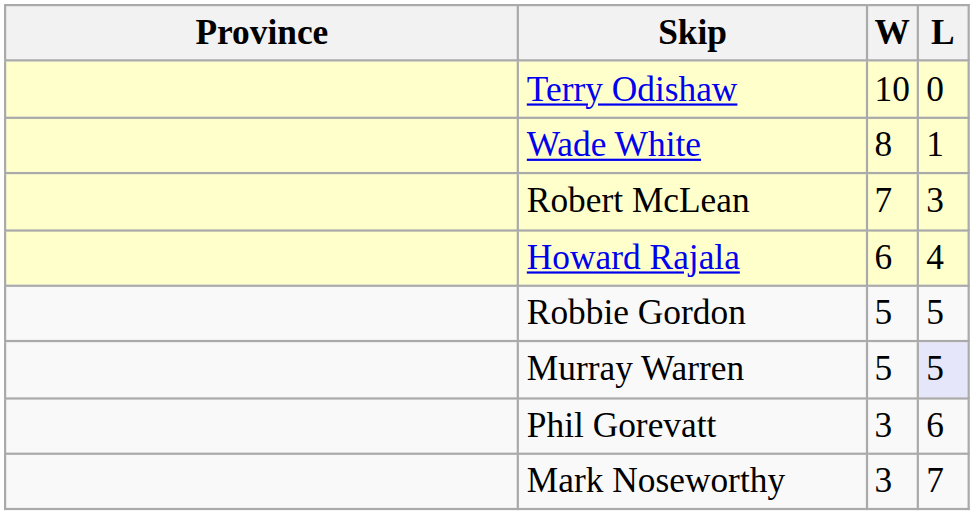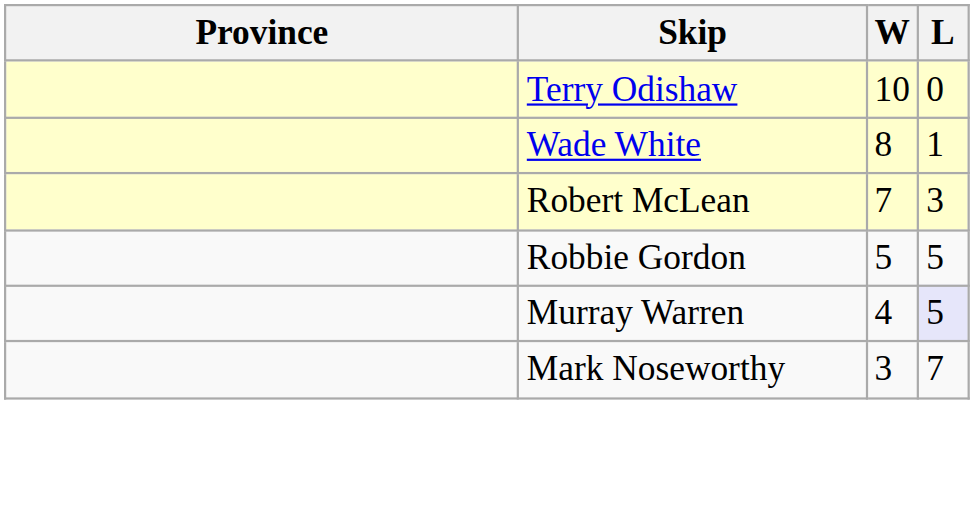- row: Howard Rajala | 6 | 4
Murray Warren | W: 5 -> 4
- row: Phil Gorevatt | 3 | 6
